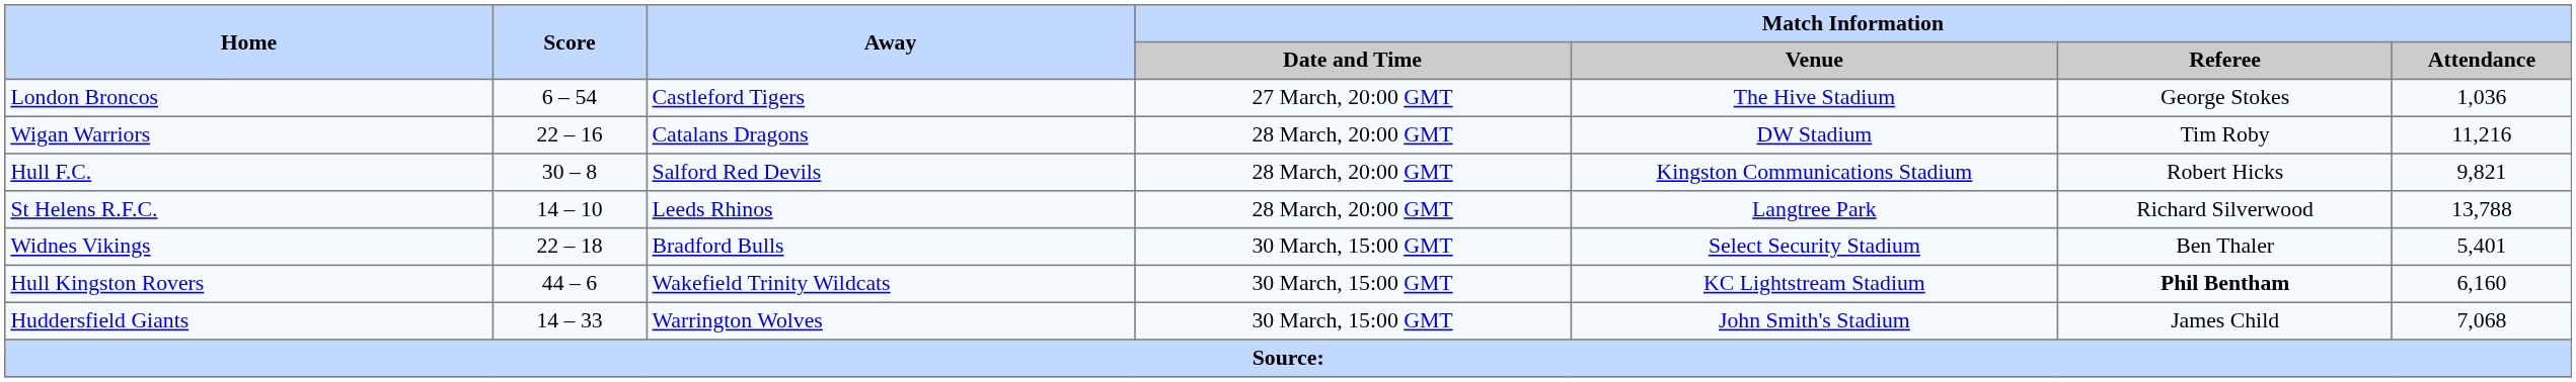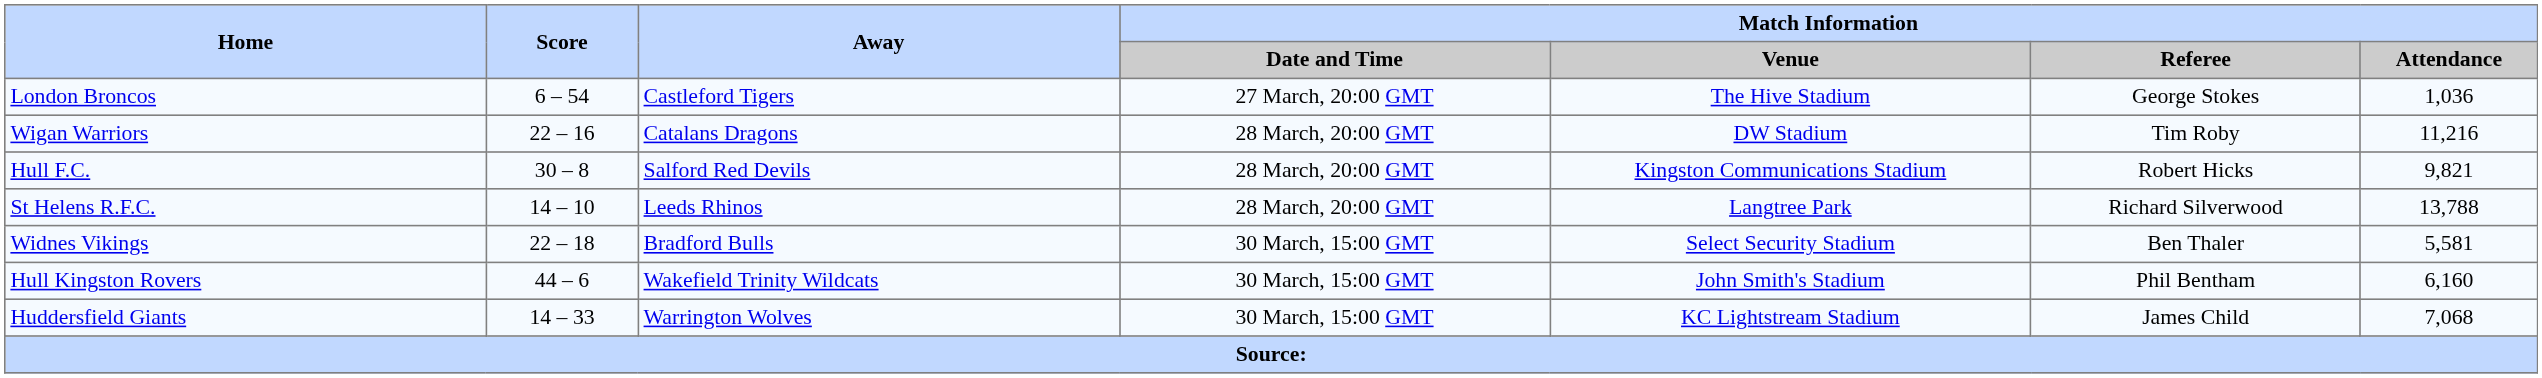Widnes Vikings | Match Information / Attendance: 5,401 -> 5,581
Hull Kingston Rovers | Match Information / Venue: KC Lightstream Stadium -> John Smith's Stadium
Hull Kingston Rovers | Match Information / Referee: bold -> normal
Huddersfield Giants | Match Information / Venue: John Smith's Stadium -> KC Lightstream Stadium
